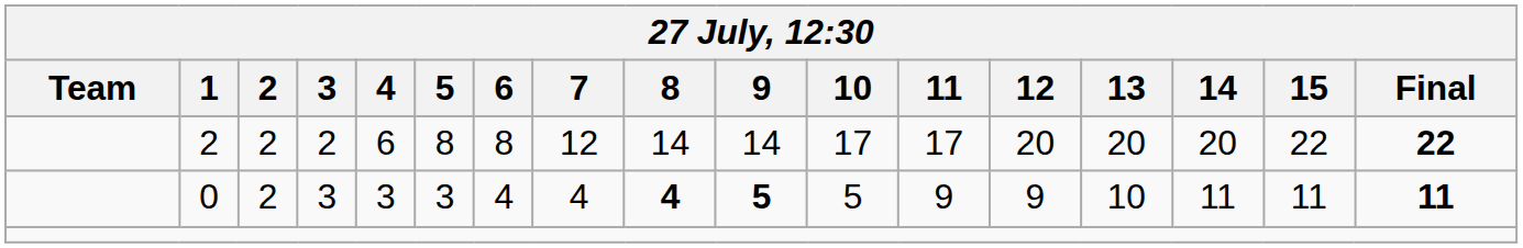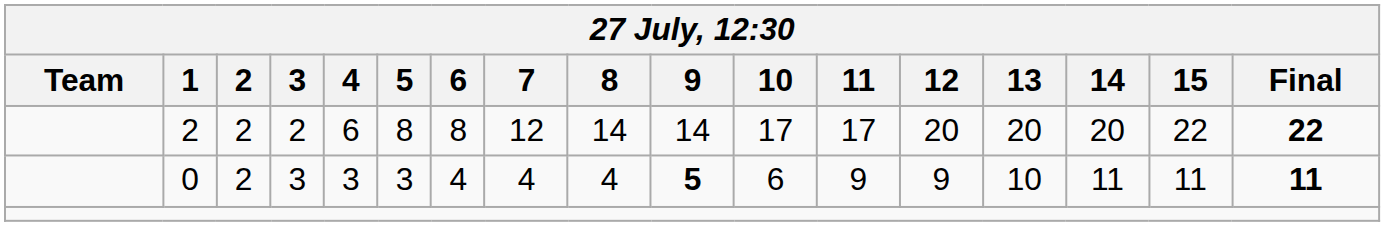0 | 8: bold -> normal
0 | 10: 5 -> 6
